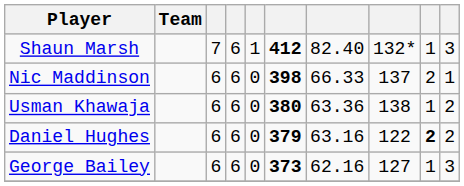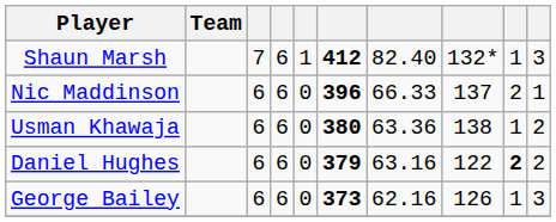Nic Maddinson | column 6: 398 -> 396
George Bailey | column 8: 127 -> 126
